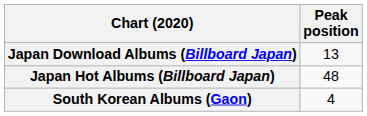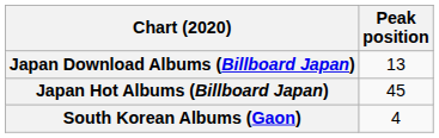Japan Hot Albums (Billboard Japan) | Peak position: 48 -> 45
